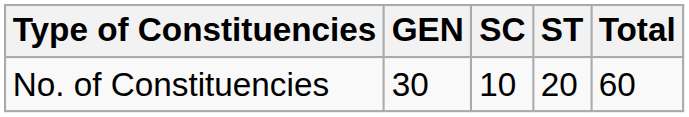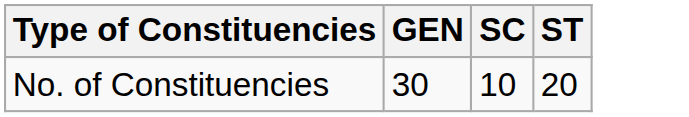- column: Total | 60
